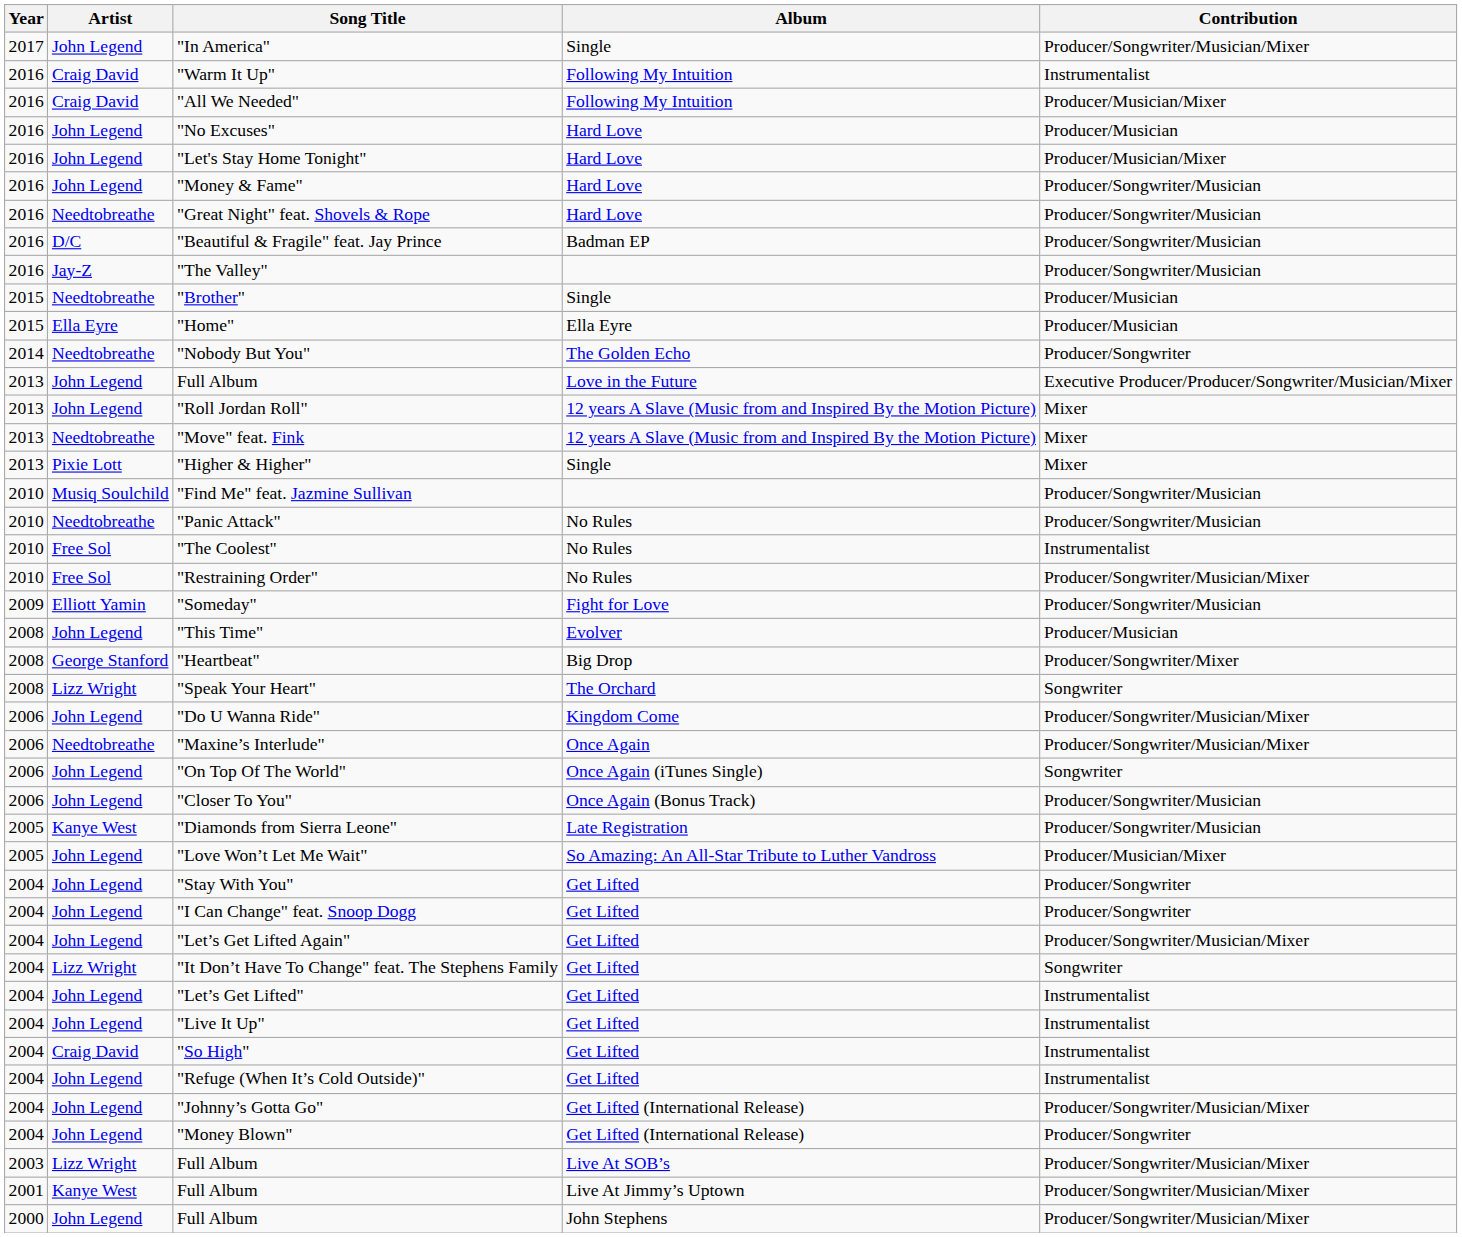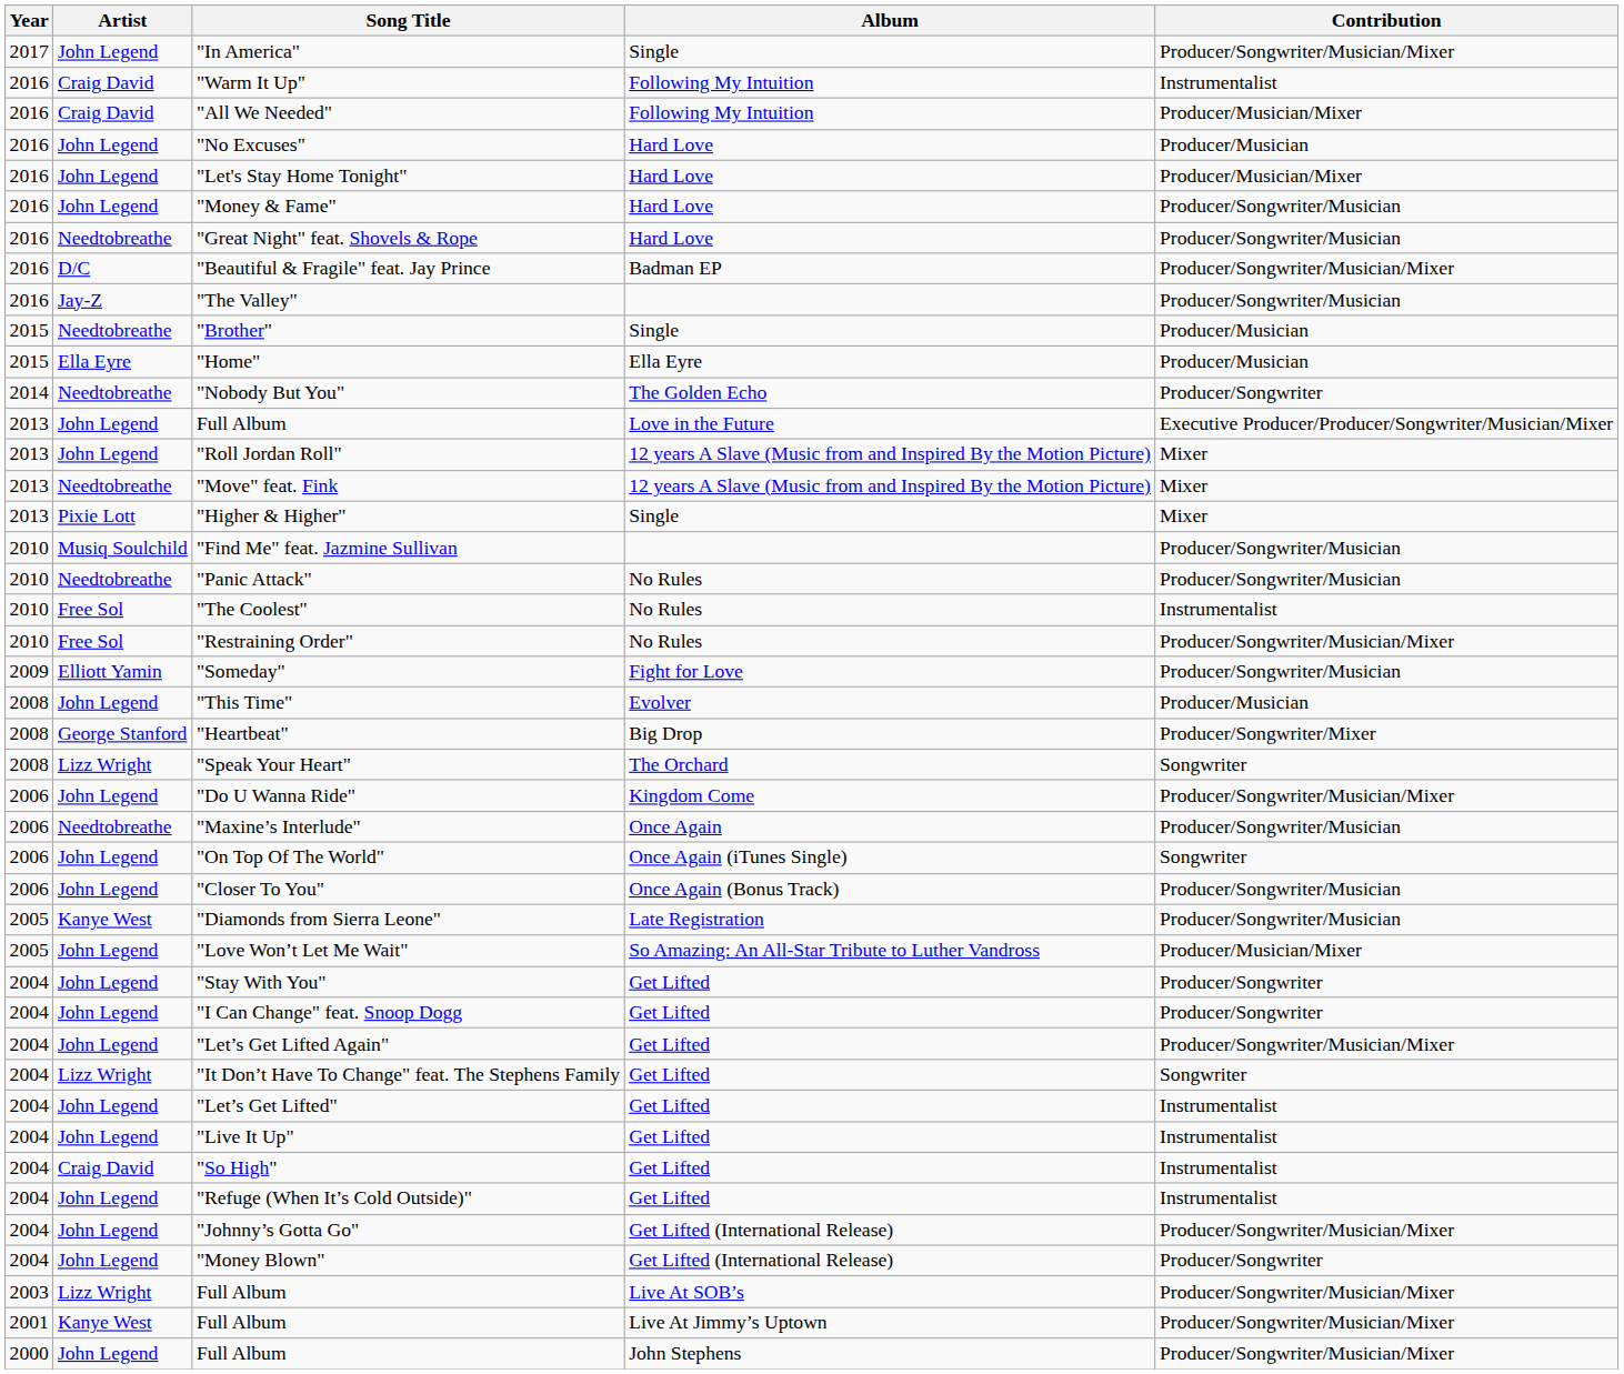"Beautiful & Fragile" feat. Jay Prince | Contribution: Producer/Songwriter/Musician -> Producer/Songwriter/Musician/Mixer
"Maxine’s Interlude" | Contribution: Producer/Songwriter/Musician/Mixer -> Producer/Songwriter/Musician
